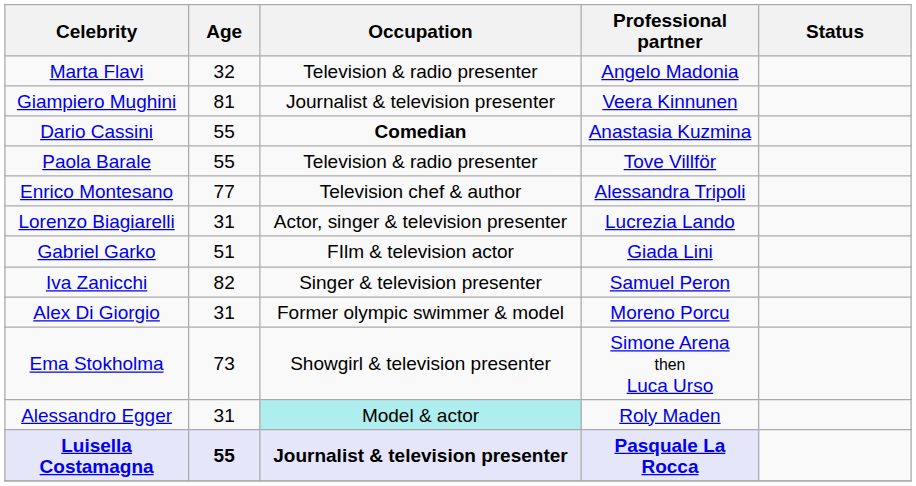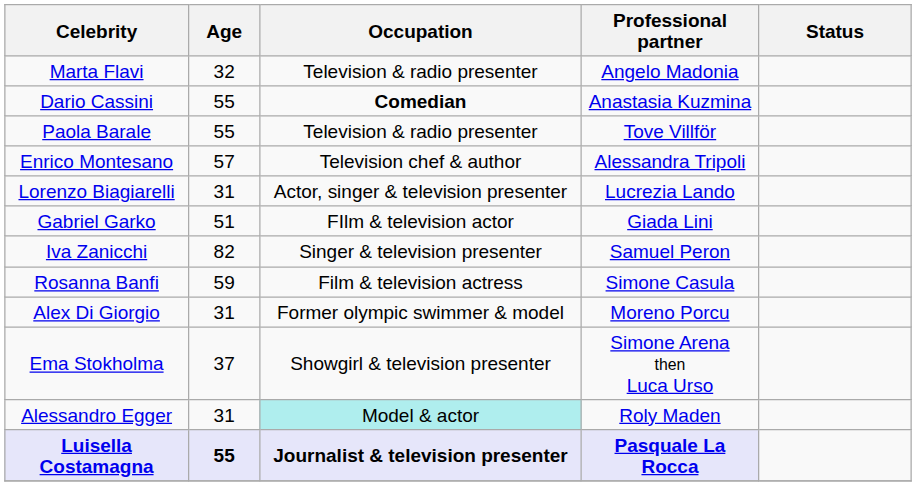- row: Giampiero Mughini | 81 | Journalist & television presenter | Veera Kinnunen
Enrico Montesano | Age: 77 -> 57
+ row: Rosanna Banfi | 59 | Film & television actress | Simone Casula
Ema Stokholma | Age: 73 -> 37
